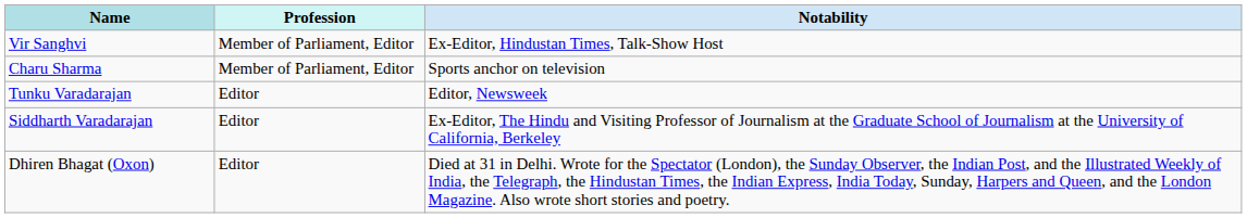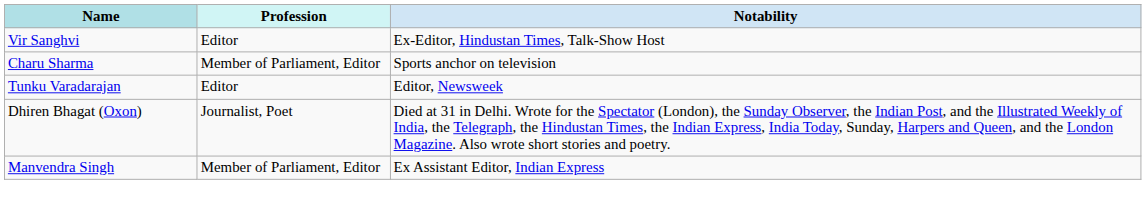Vir Sanghvi | Profession: Member of Parliament, Editor -> Editor
- row: Siddharth Varadarajan | Editor | Ex-Editor, The Hindu and Visiting Professor of Journalism at the Graduate School of Journalism at the University of California, Berkeley
Dhiren Bhagat (Oxon) | Profession: Editor -> Journalist, Poet
+ row: Manvendra Singh | Member of Parliament, Editor | Ex Assistant Editor, Indian Express
